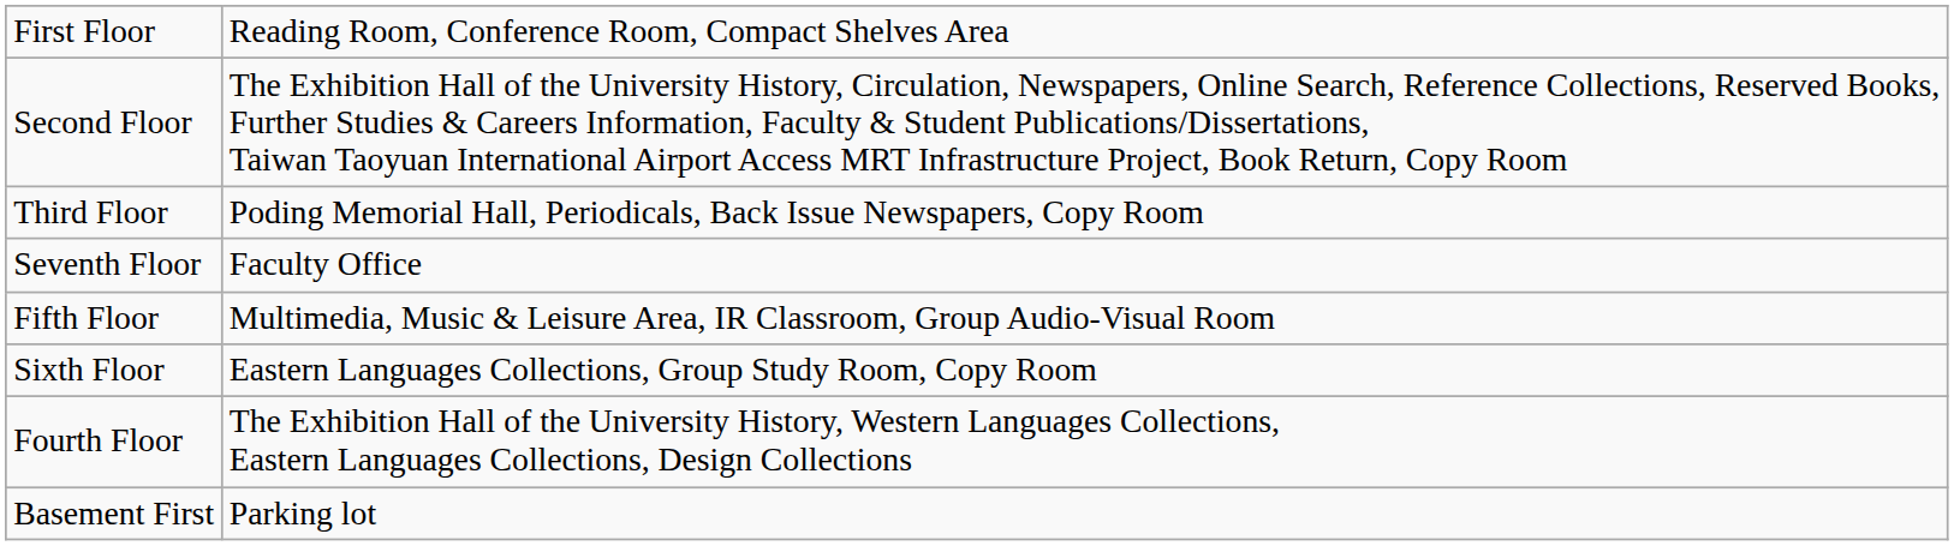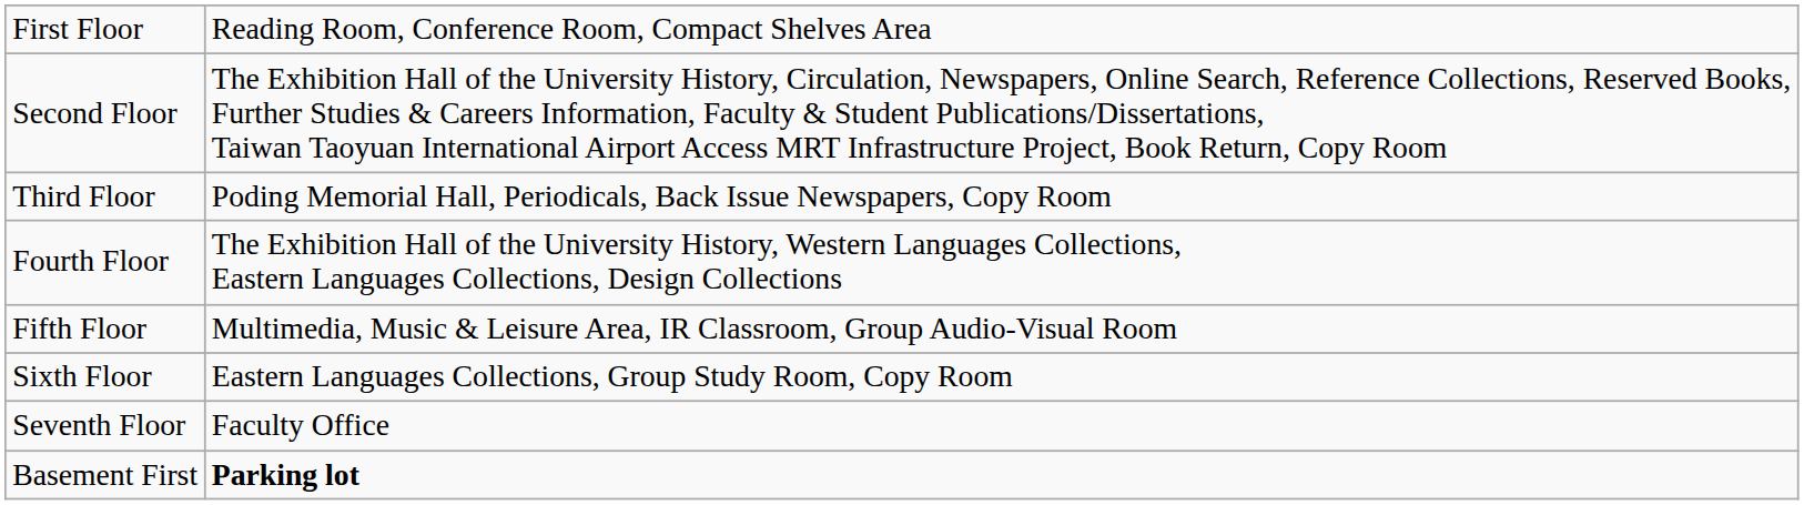rows swapped: Fourth Floor <-> Seventh Floor
Basement First | column 2: normal -> bold
